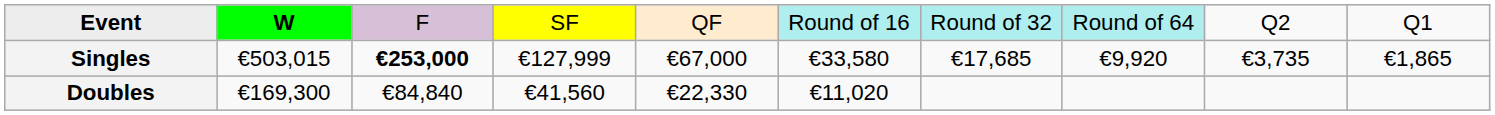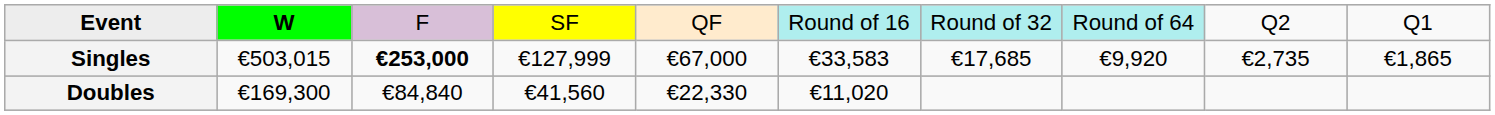Singles | column 6: €33,580 -> €33,583
Singles | column 9: €3,735 -> €2,735
